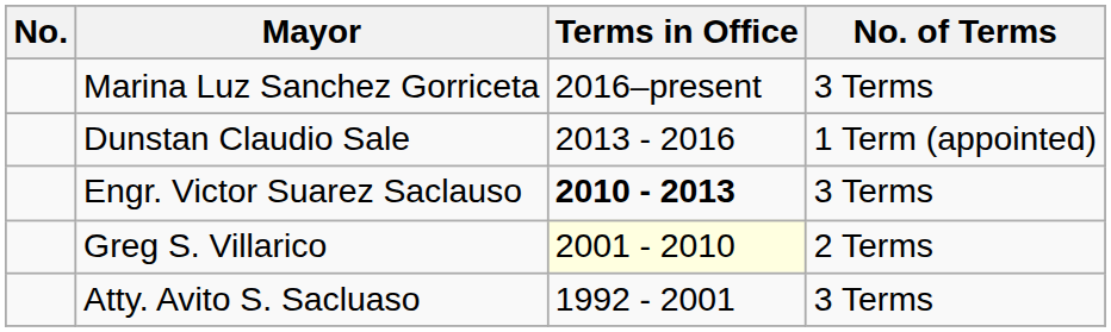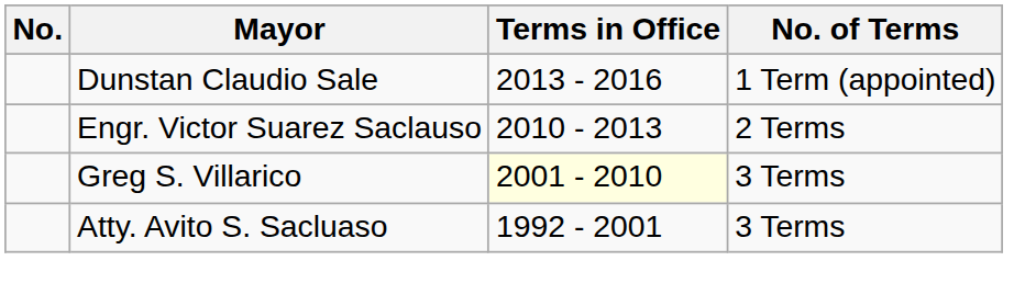- row: Marina Luz Sanchez Gorriceta | 2016–present | 3 Terms
Engr. Victor Suarez Saclauso | Terms in Office: bold -> normal
Engr. Victor Suarez Saclauso | No. of Terms: 3 Terms -> 2 Terms
Greg S. Villarico | No. of Terms: 2 Terms -> 3 Terms
